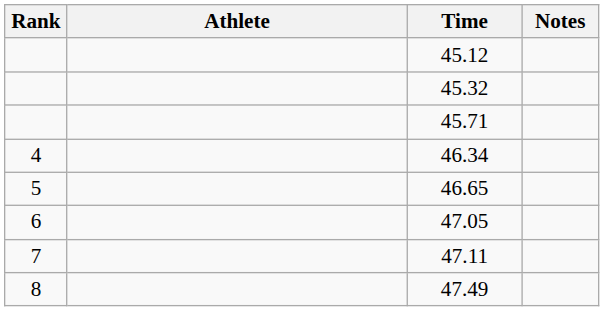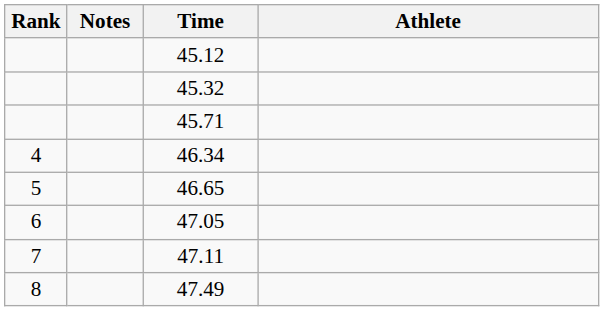columns swapped: Athlete <-> Notes
